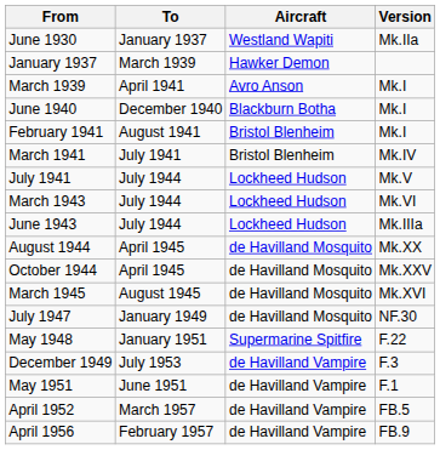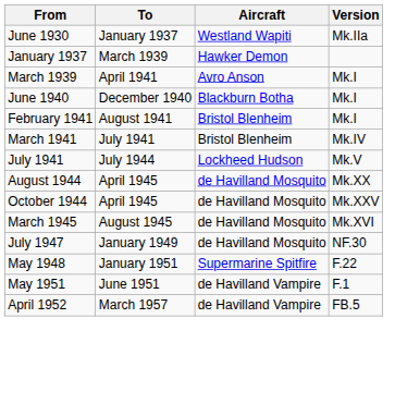- row: March 1943 | July 1944 | Lockheed Hudson | Mk.VI
- row: June 1943 | July 1944 | Lockheed Hudson | Mk.IIIa
- row: December 1949 | July 1953 | de Havilland Vampire | F.3
- row: April 1956 | February 1957 | de Havilland Vampire | FB.9
